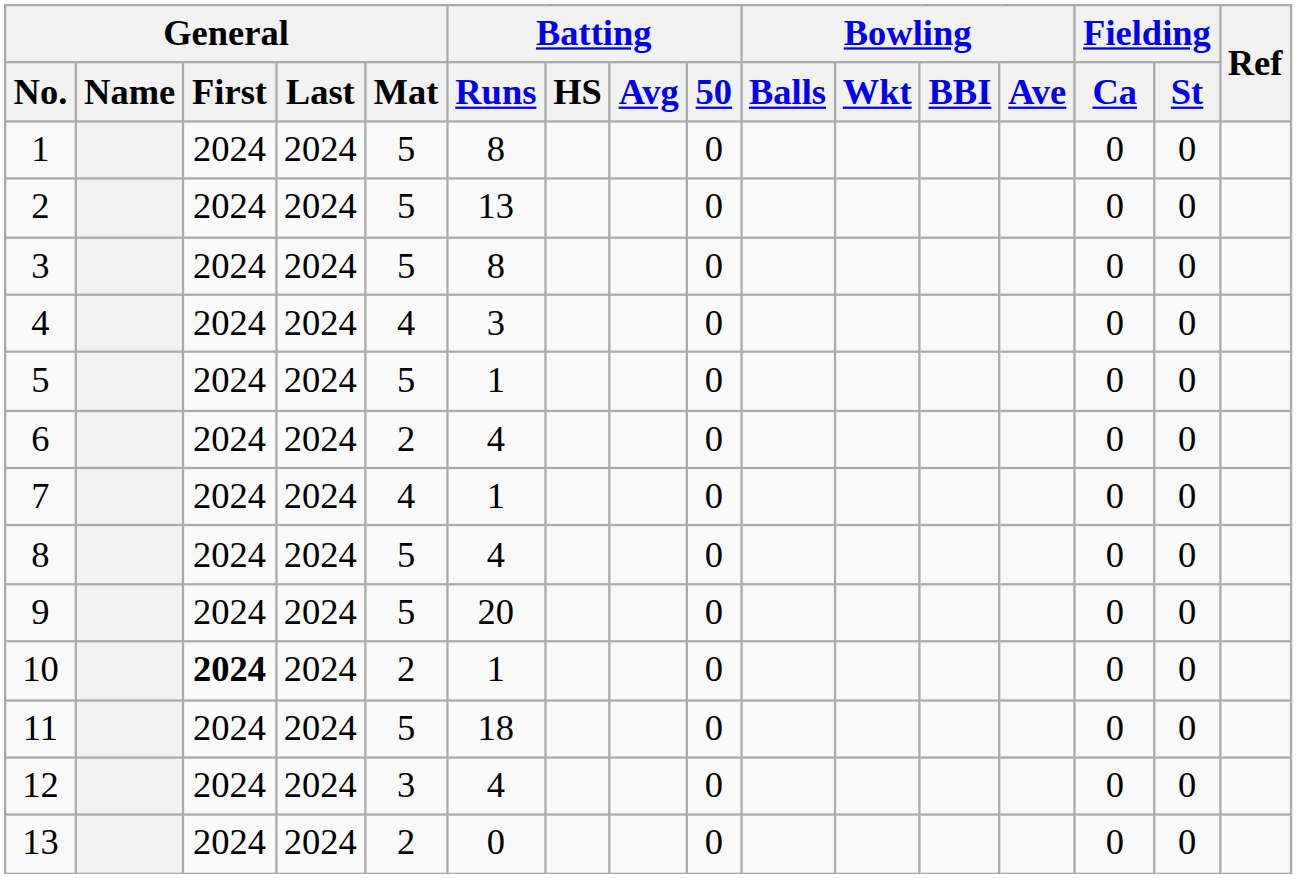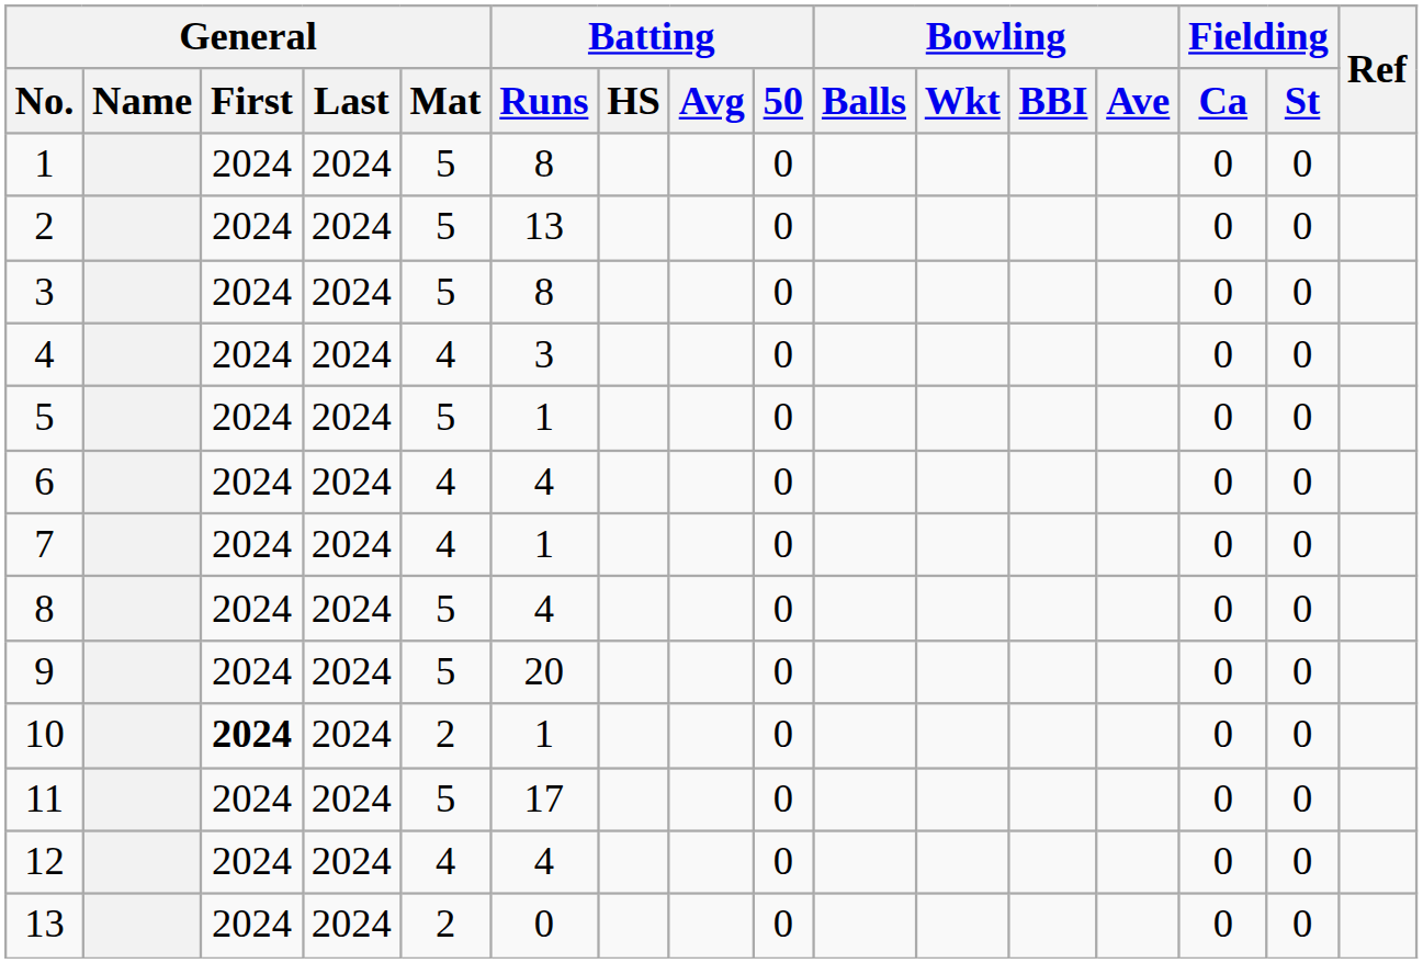6 | General / Mat: 2 -> 4
11 | Batting / Runs: 18 -> 17
12 | General / Mat: 3 -> 4
